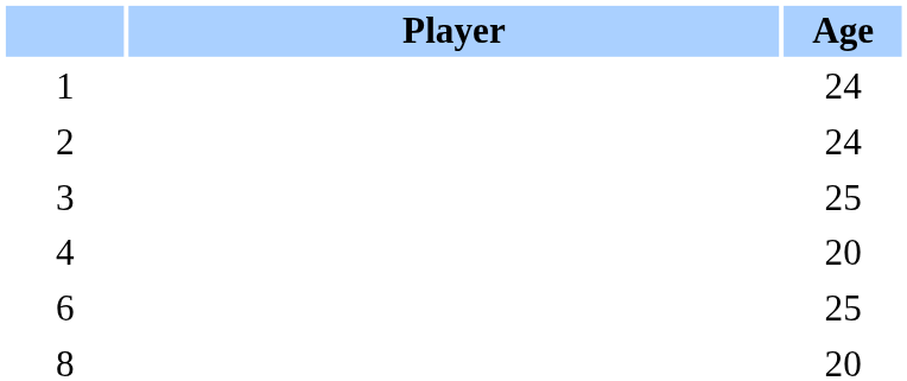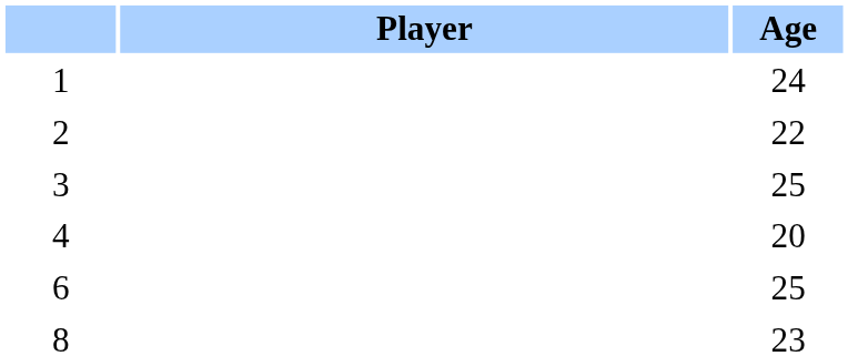2 | Age: 24 -> 22
8 | Age: 20 -> 23
